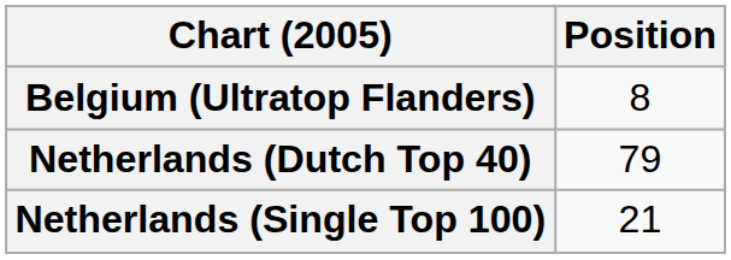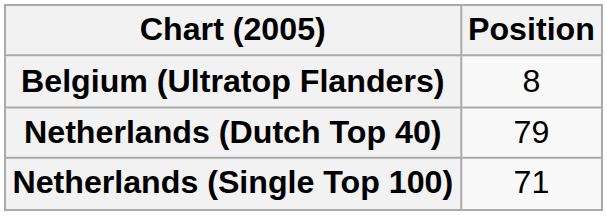Netherlands (Single Top 100) | Position: 21 -> 71
